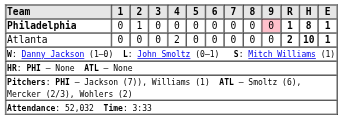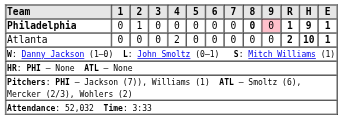Philadelphia | 8: normal -> bold
Philadelphia | H: 8 -> 9
